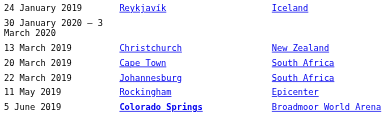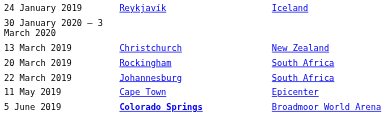20 March 2019 | column 2: Cape Town -> Rockingham
11 May 2019 | column 2: Rockingham -> Cape Town
